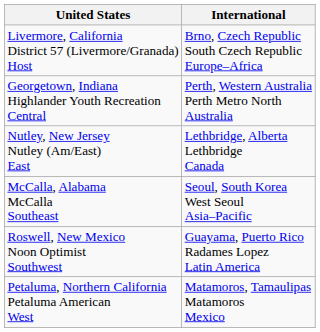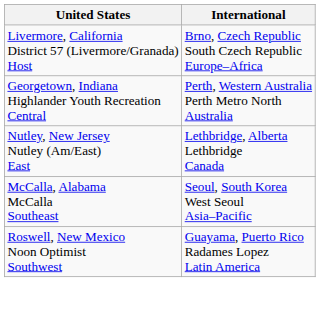- row: Petaluma, Northern California Petaluma American West | Matamoros, Tamaulipas Matamoros Mexico
